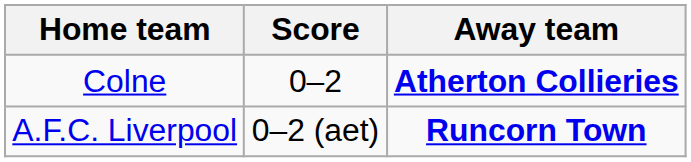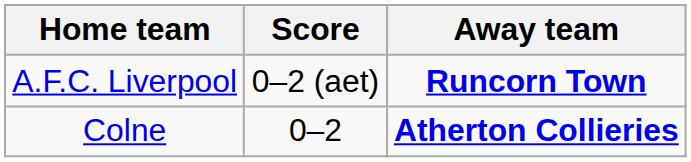rows swapped: A.F.C. Liverpool <-> Colne
